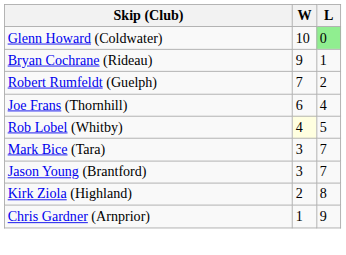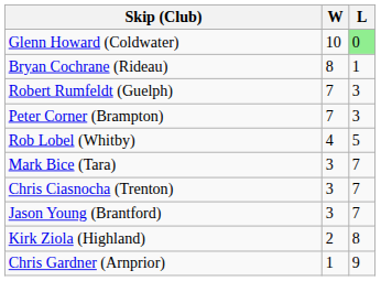Bryan Cochrane (Rideau) | W: 9 -> 8
Robert Rumfeldt (Guelph) | L: 2 -> 3
+ row: Peter Corner (Brampton) | 7 | 3
- row: Joe Frans (Thornhill) | 6 | 4
Rob Lobel (Whitby) | W: lightyellow background -> no background
+ row: Chris Ciasnocha (Trenton) | 3 | 7
